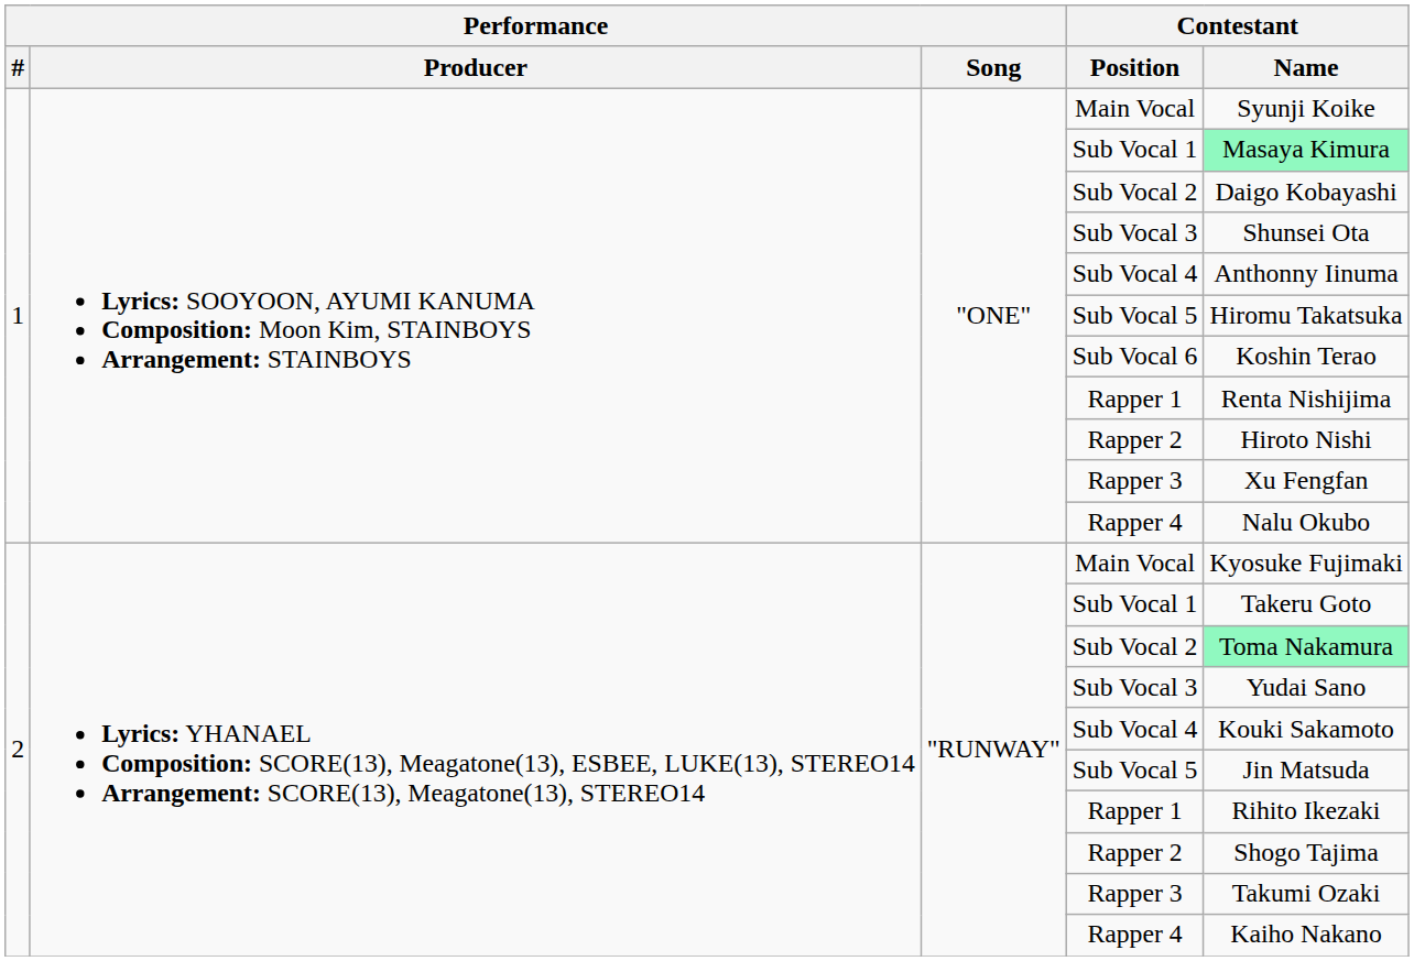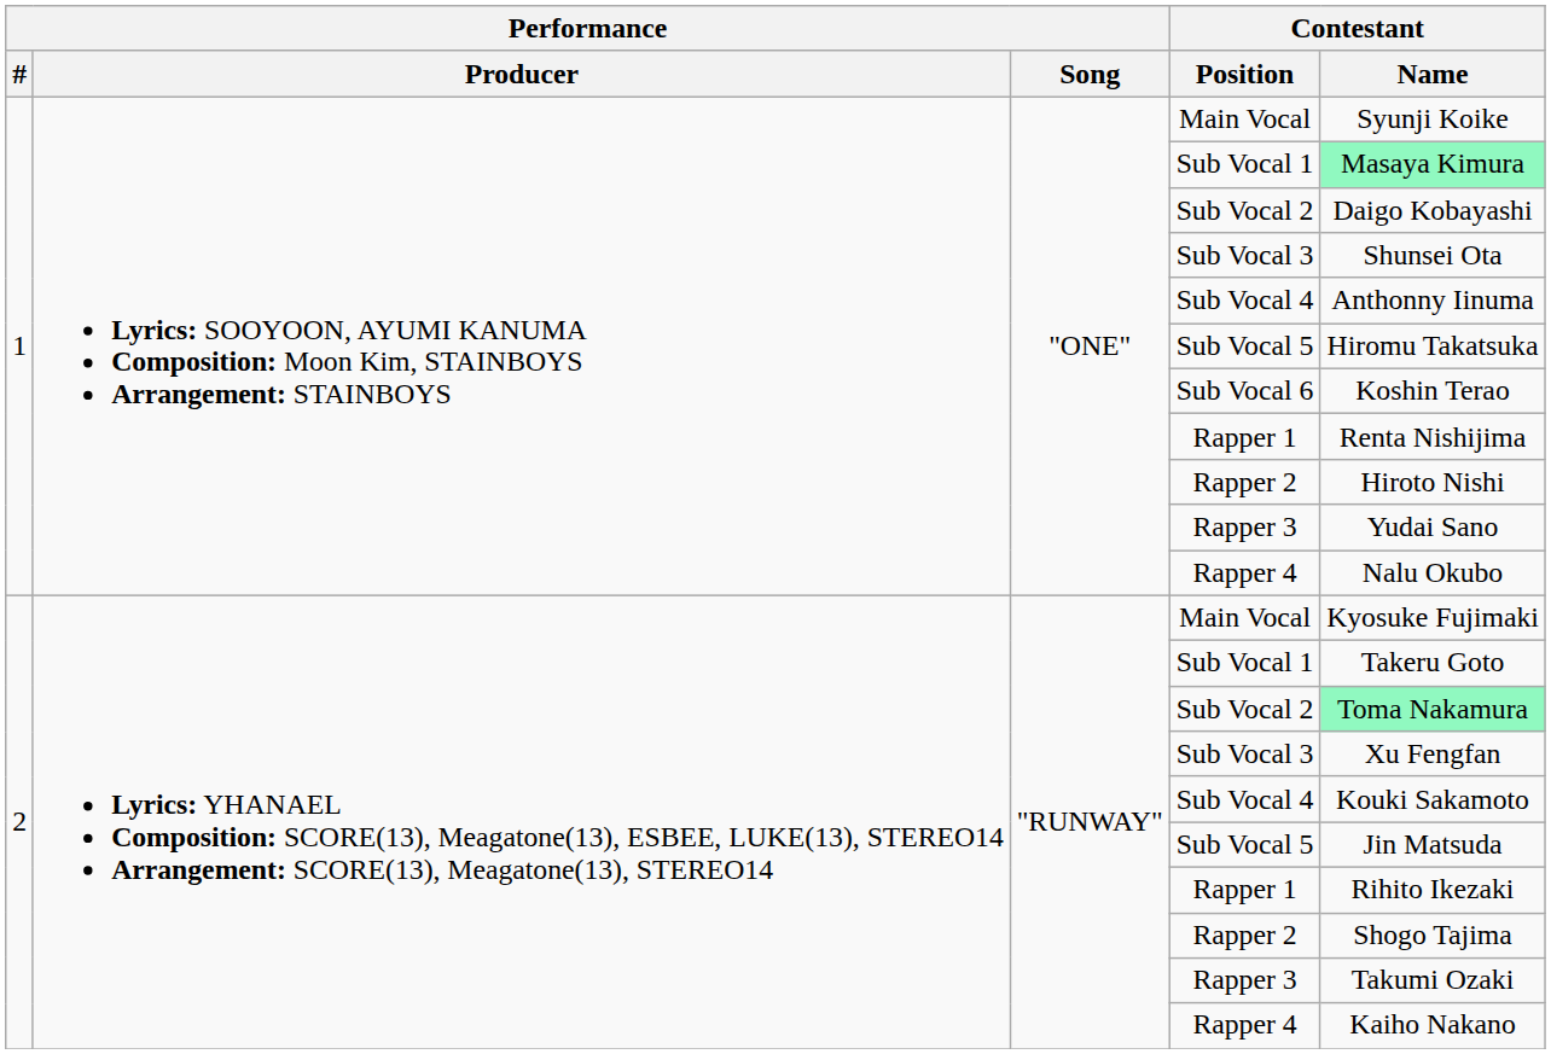1 / Rapper 3 | Contestant / Name: Xu Fengfan -> Yudai Sano
2 / Sub Vocal 3 | Contestant / Name: Yudai Sano -> Xu Fengfan
